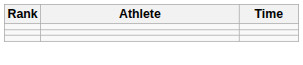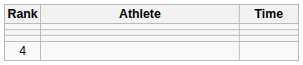+ row: 4
